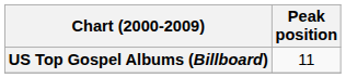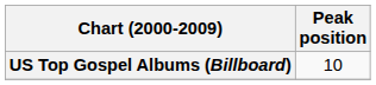US Top Gospel Albums (Billboard) | Peak position: 11 -> 10
